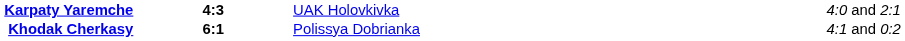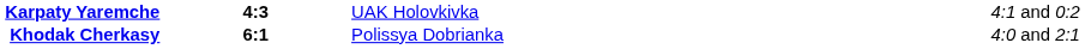Karpaty Yaremche | column 4: 4:0 and 2:1 -> 4:1 and 0:2
Khodak Cherkasy | column 4: 4:1 and 0:2 -> 4:0 and 2:1
